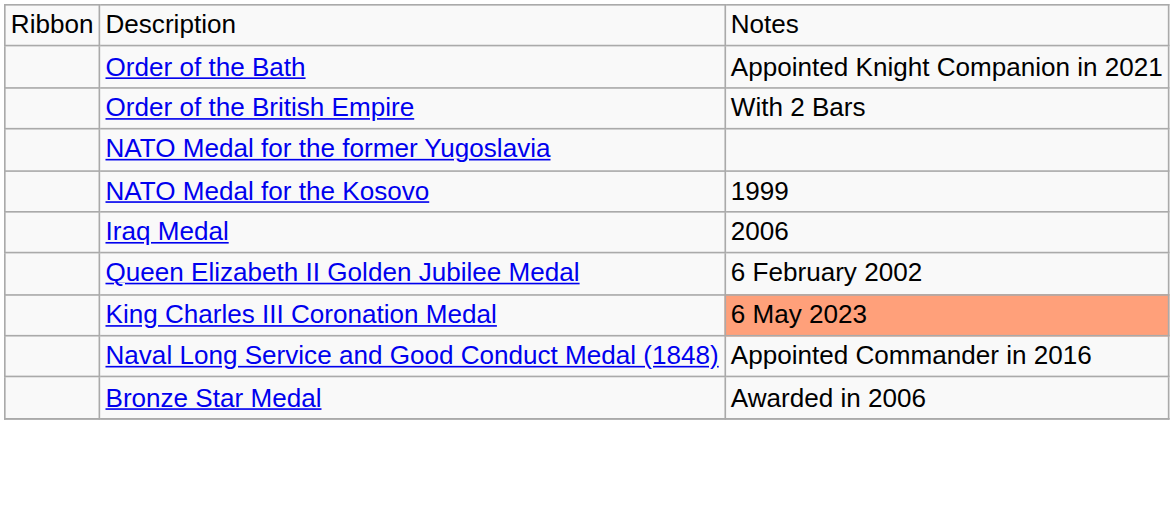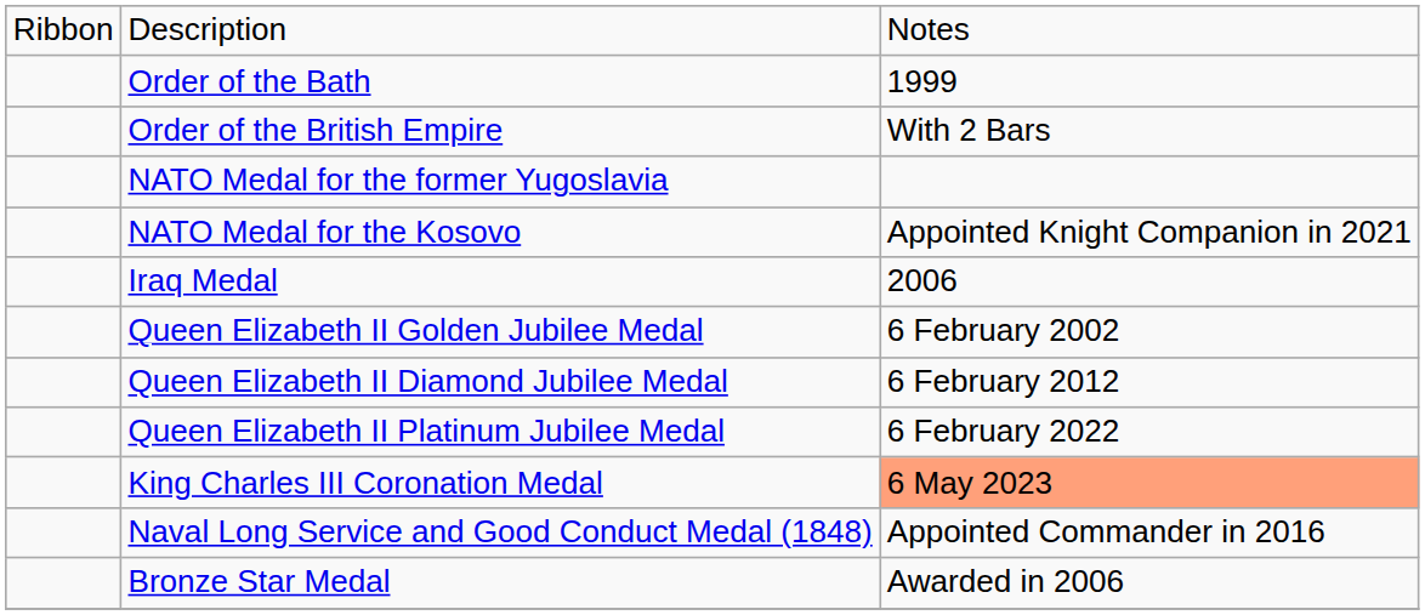Order of the Bath | column 3: Appointed Knight Companion in 2021 -> 1999
NATO Medal for the Kosovo | column 3: 1999 -> Appointed Knight Companion in 2021
+ row: Queen Elizabeth II Diamond Jubilee Medal | 6 February 2012
+ row: Queen Elizabeth II Platinum Jubilee Medal | 6 February 2022
